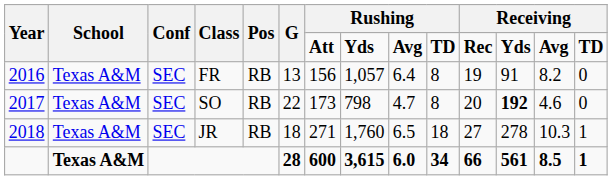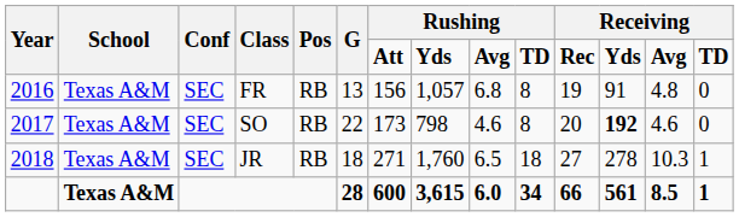FR | column 9: 6.4 -> 6.8
FR | column 13: 8.2 -> 4.8
SO | column 9: 4.7 -> 4.6
